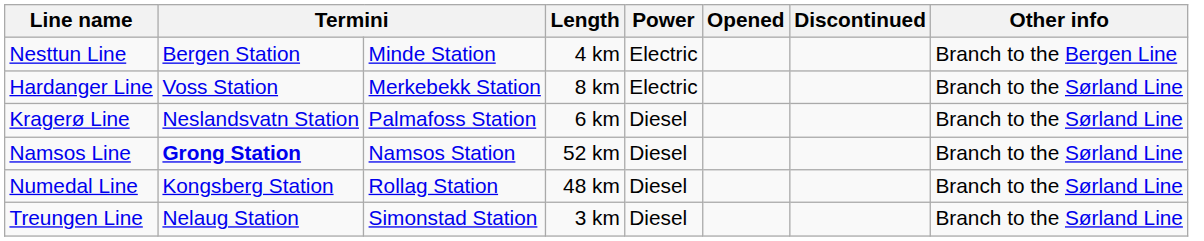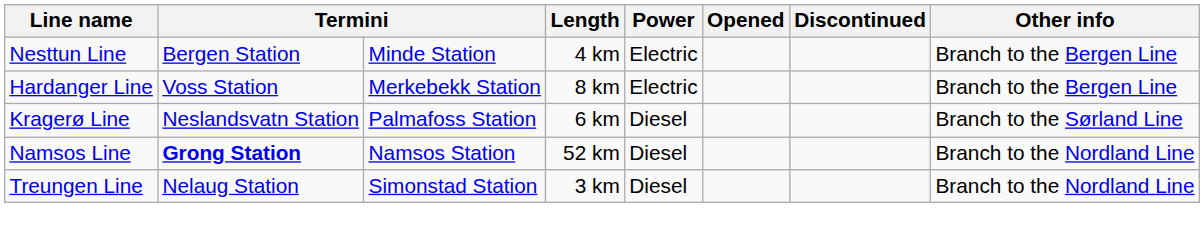Hardanger Line | Other info: Branch to the Sørland Line -> Branch to the Bergen Line
Namsos Line | Other info: Branch to the Sørland Line -> Branch to the Nordland Line
- row: Numedal Line | Kongsberg Station | Rollag Station | 48 km | Diesel | Branch to the Sørland Line
Treungen Line | Other info: Branch to the Sørland Line -> Branch to the Nordland Line
